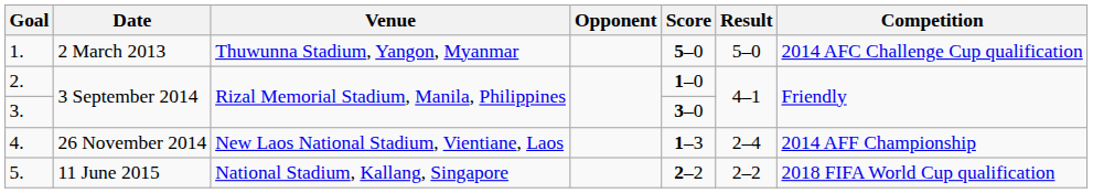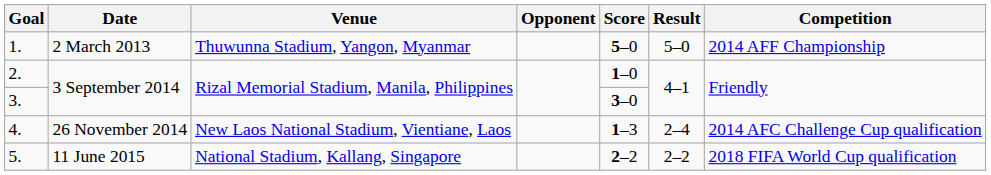1. | Competition: 2014 AFC Challenge Cup qualification -> 2014 AFF Championship
4. | Competition: 2014 AFF Championship -> 2014 AFC Challenge Cup qualification
